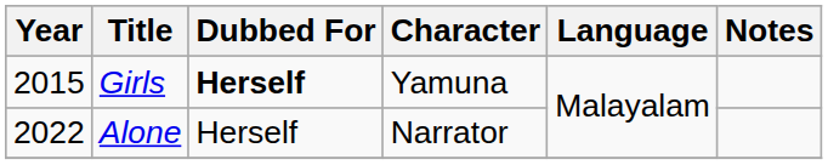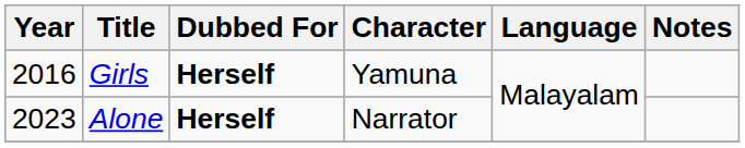Girls | Year: 2015 -> 2016
Alone | Year: 2022 -> 2023
Alone | Dubbed For: normal -> bold
